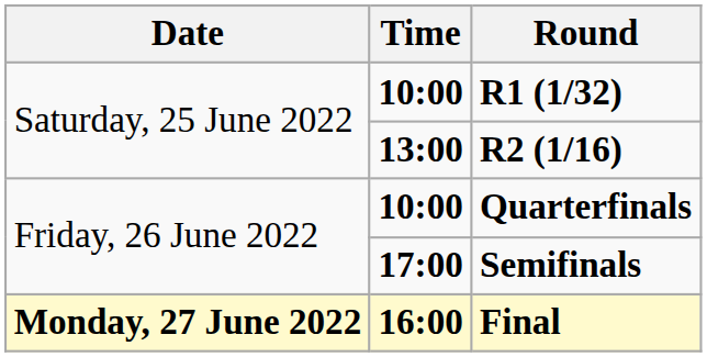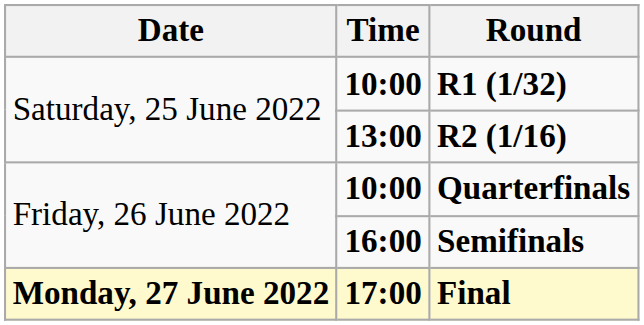Semifinals | Time: 17:00 -> 16:00
Final | Time: 16:00 -> 17:00
